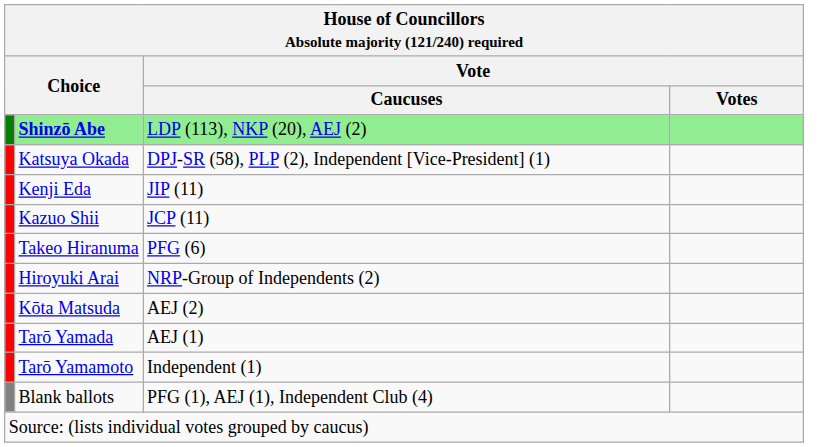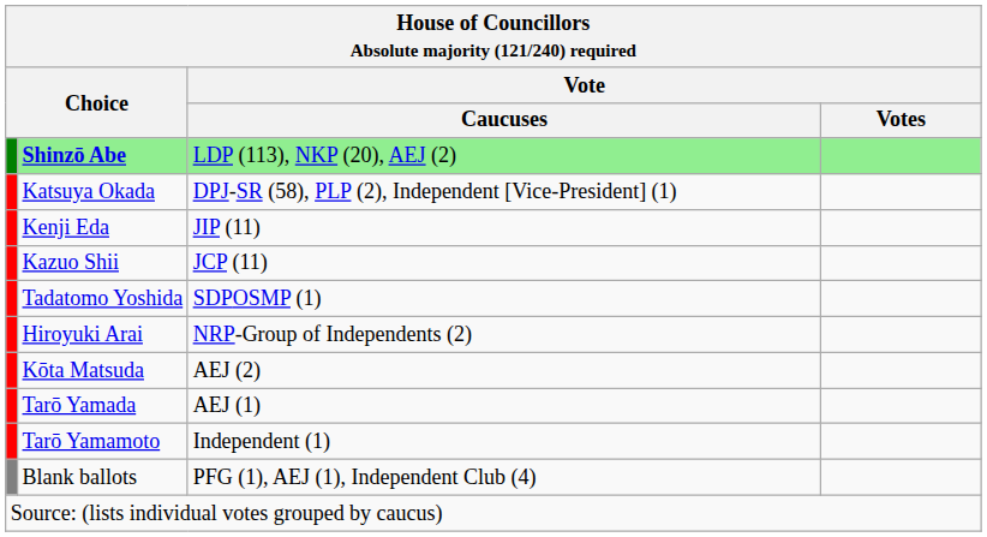- row: Takeo Hiranuma | PFG (6)
+ row: Tadatomo Yoshida | SDPOSMP (1)
